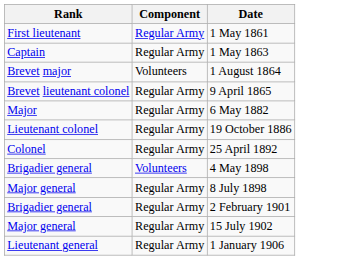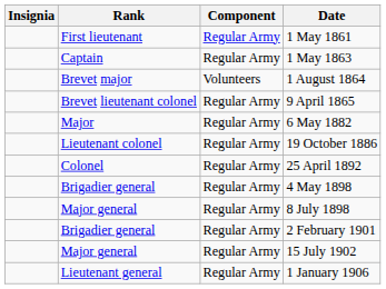+ column: Insignia
4 May 1898 | Component: Volunteers -> Regular Army
